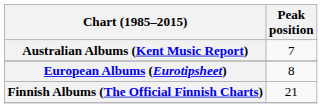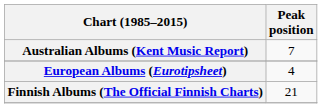European Albums (Eurotipsheet) | Peak position: 8 -> 4
